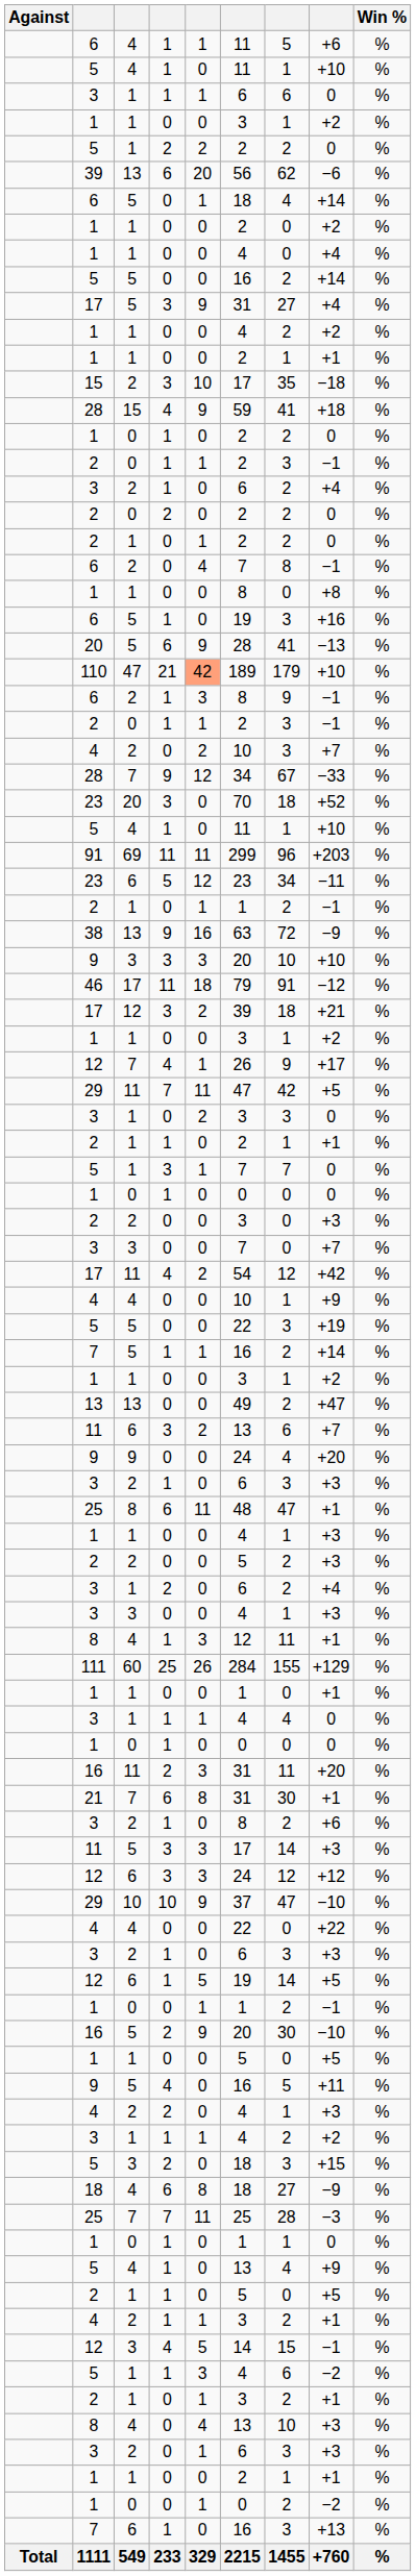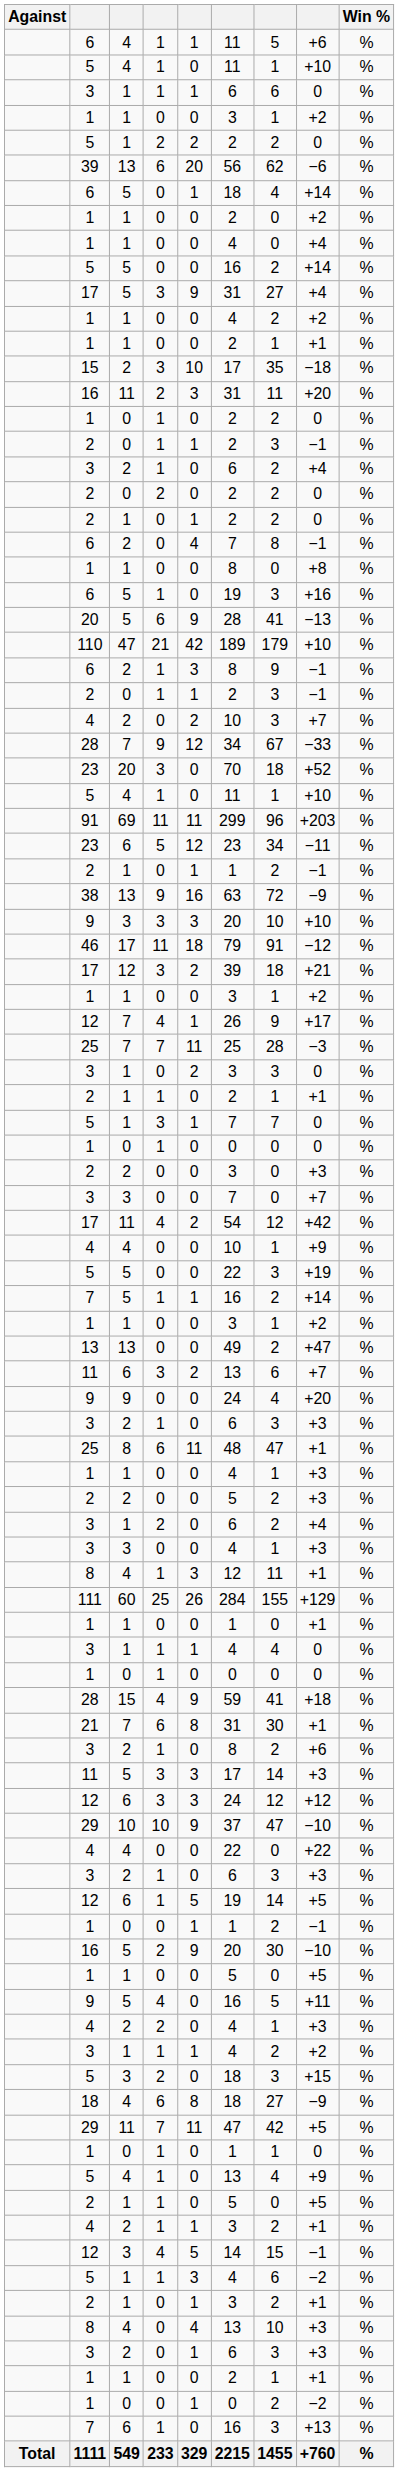rows swapped: 16 / 11 <-> 28 / 15
110 | column 5: lightsalmon background -> no background
rows swapped: 25 / 7 <-> 29 / 11
